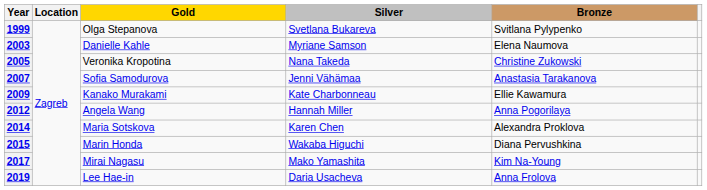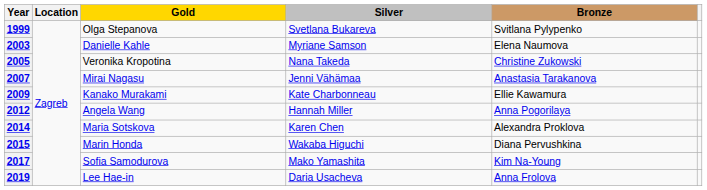2007 | Gold: Sofia Samodurova -> Mirai Nagasu
2017 | Gold: Mirai Nagasu -> Sofia Samodurova
